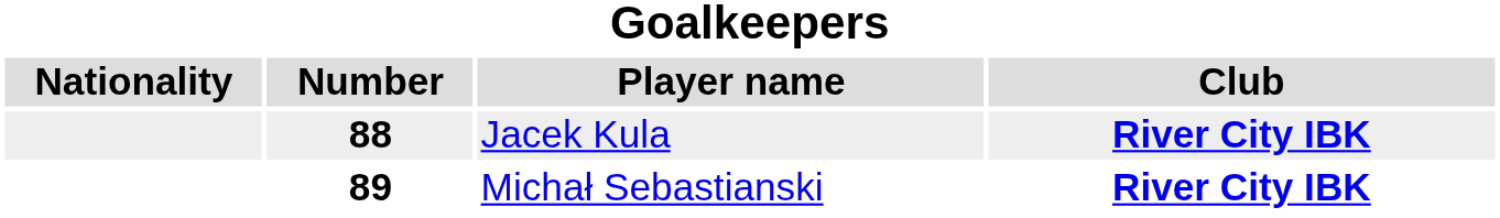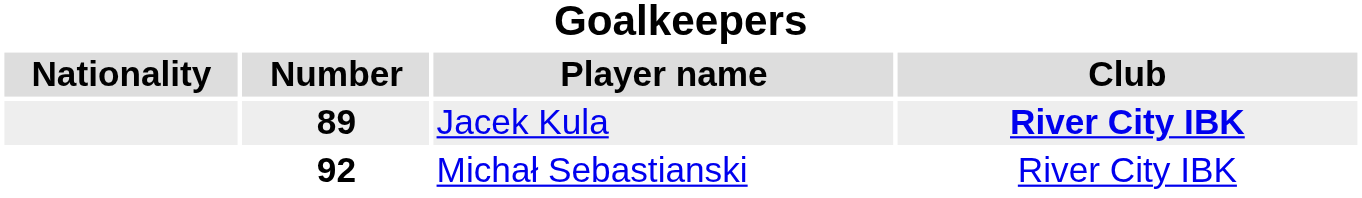Jacek Kula | Number: 88 -> 89
Michał Sebastianski | Number: 89 -> 92
Michał Sebastianski | Club: bold -> normal
